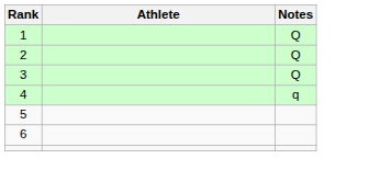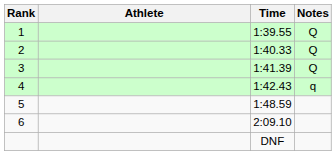+ column: Time | 1:39.55 | 1:40.33 | 1:41.39 | 1:42.43 | 1:48.59 | 2:09.10 | DNF
